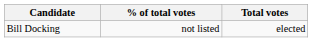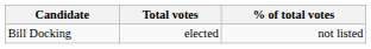columns swapped: Total votes <-> % of total votes
